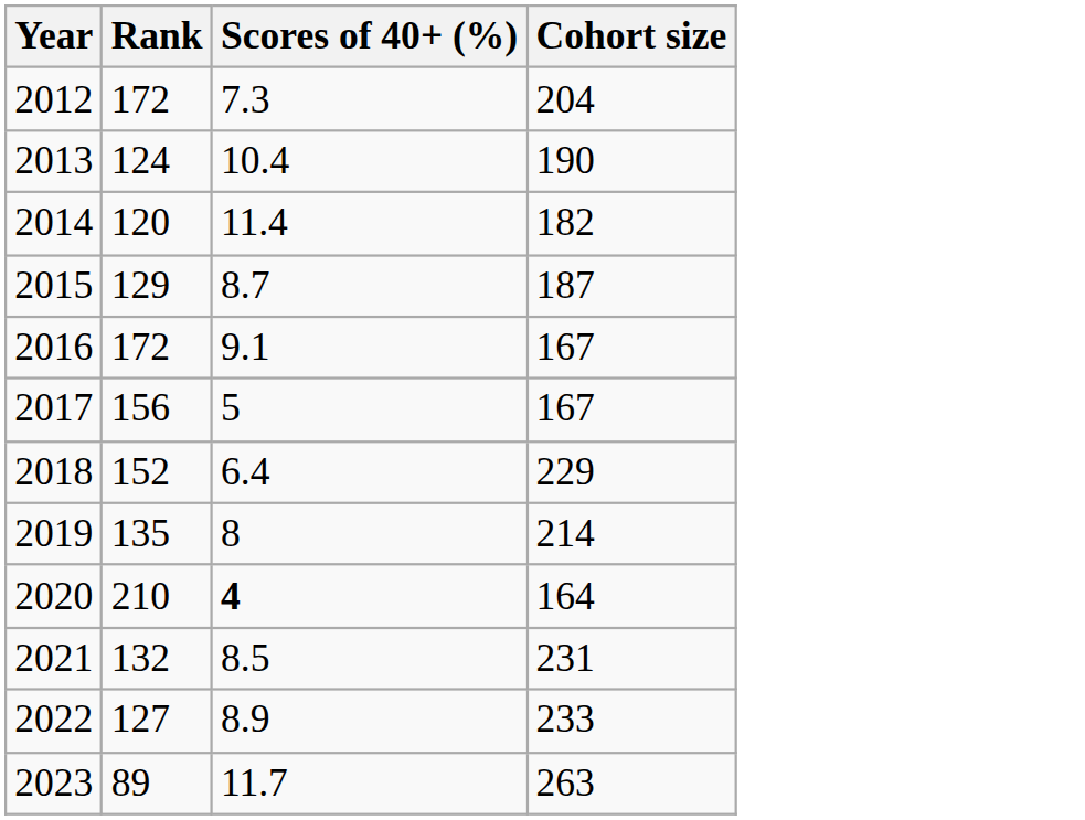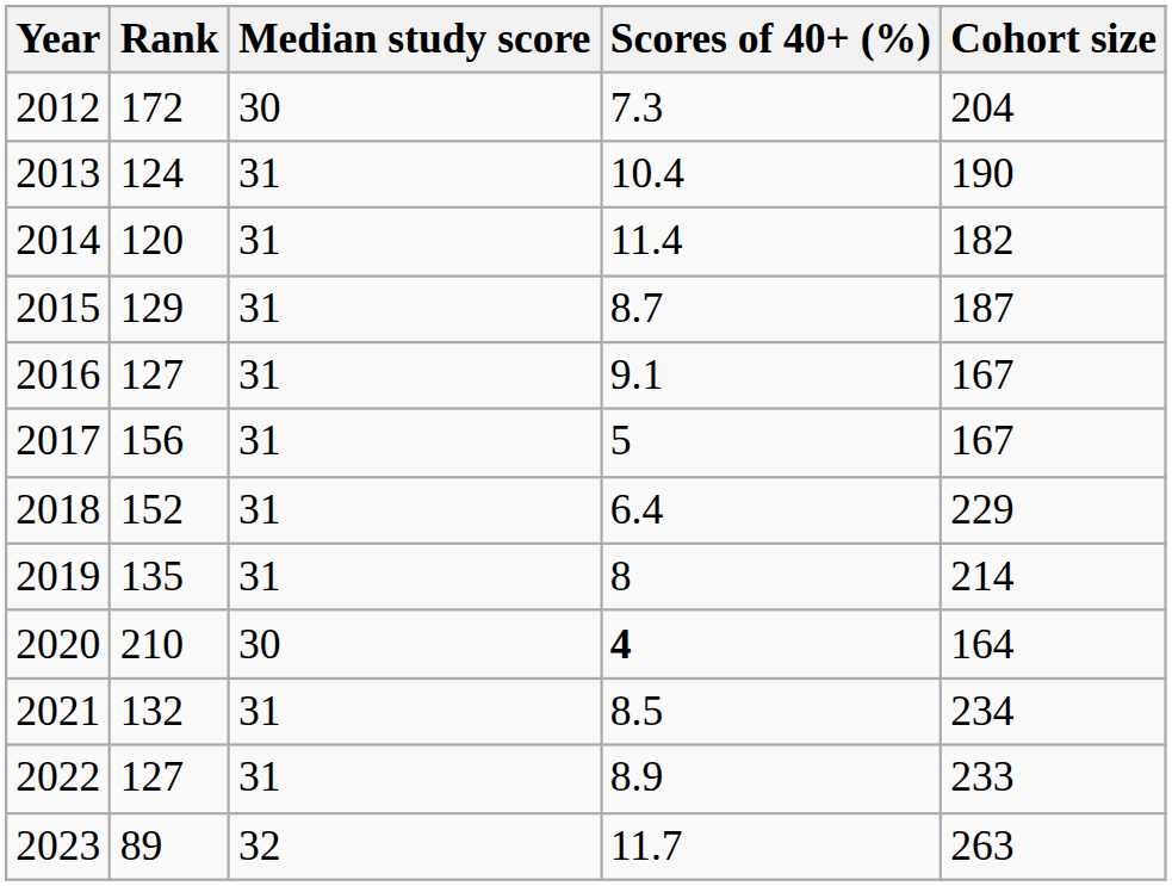+ column: Median study score | 30 | 31 | 31 | 31 | 31 | 31 | 31 | 31 | 30 | 31 | 31 | 32
2016 | Rank: 172 -> 127
2021 | Cohort size: 231 -> 234
